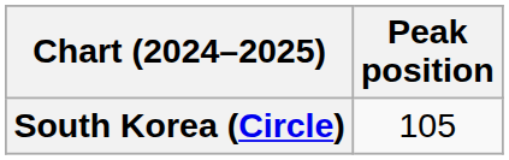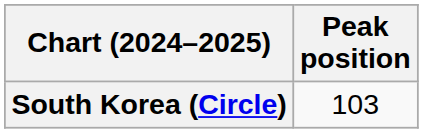South Korea (Circle) | Peak position: 105 -> 103
